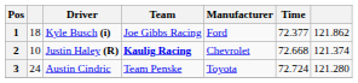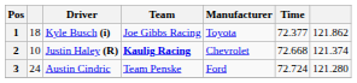1 | Manufacturer: Ford -> Toyota
3 | Manufacturer: Toyota -> Ford
